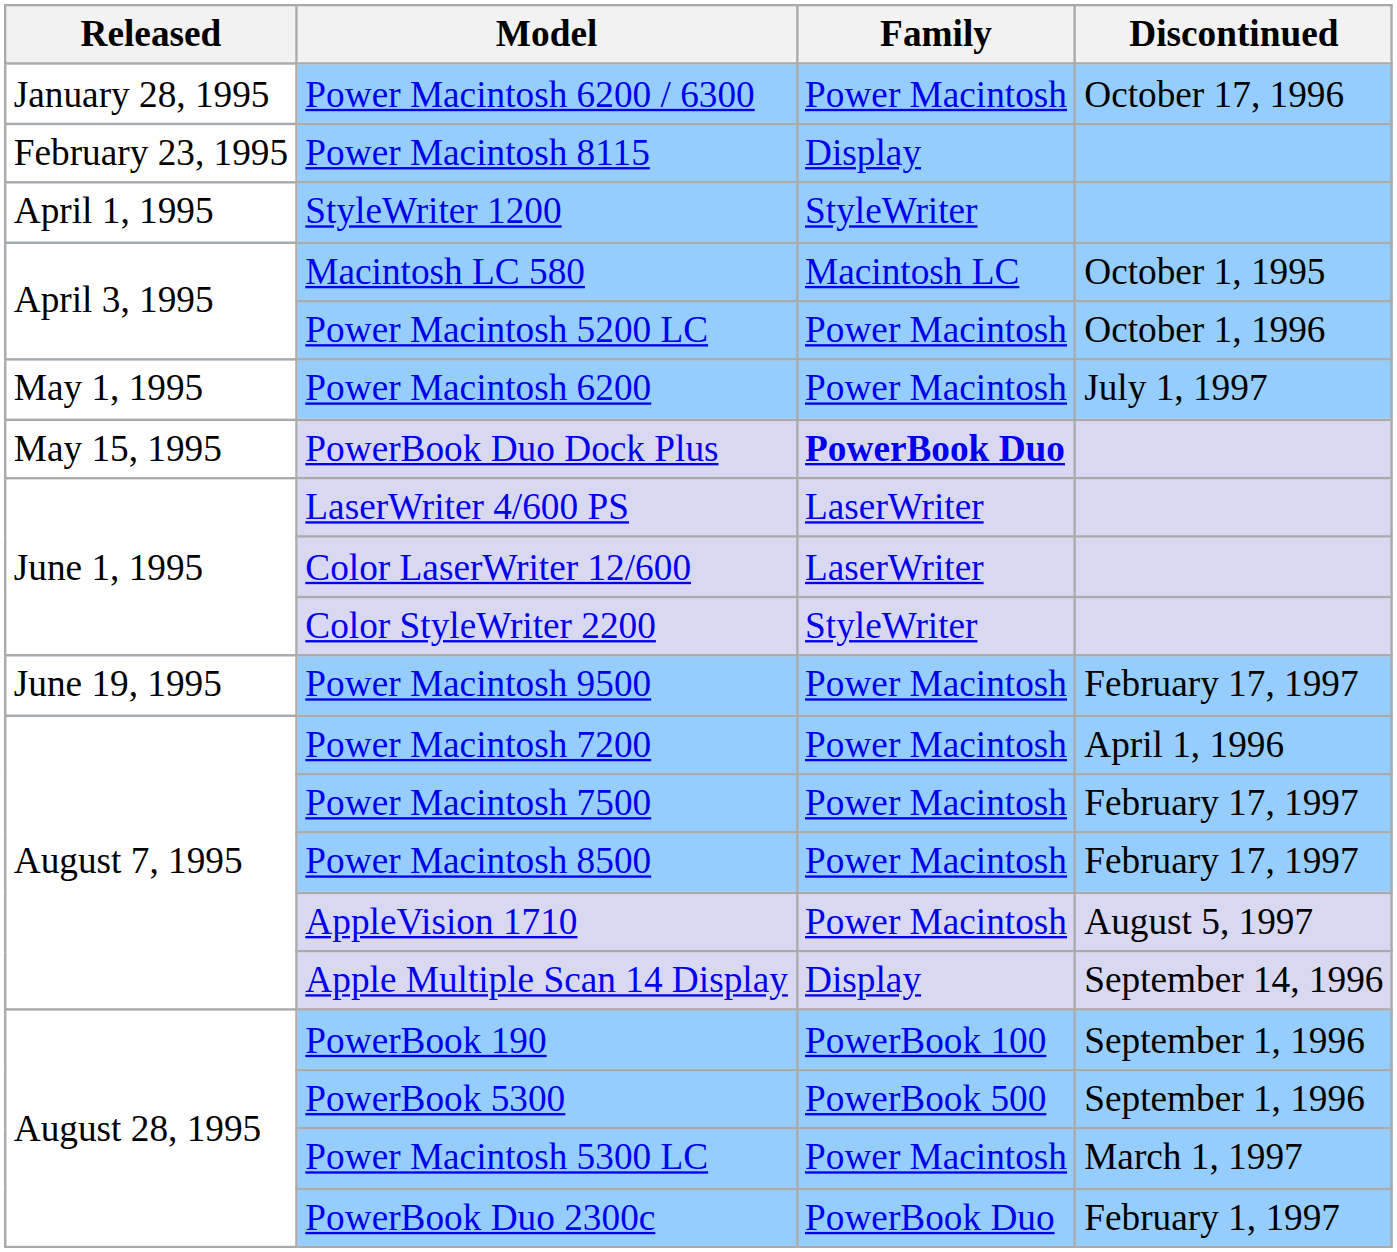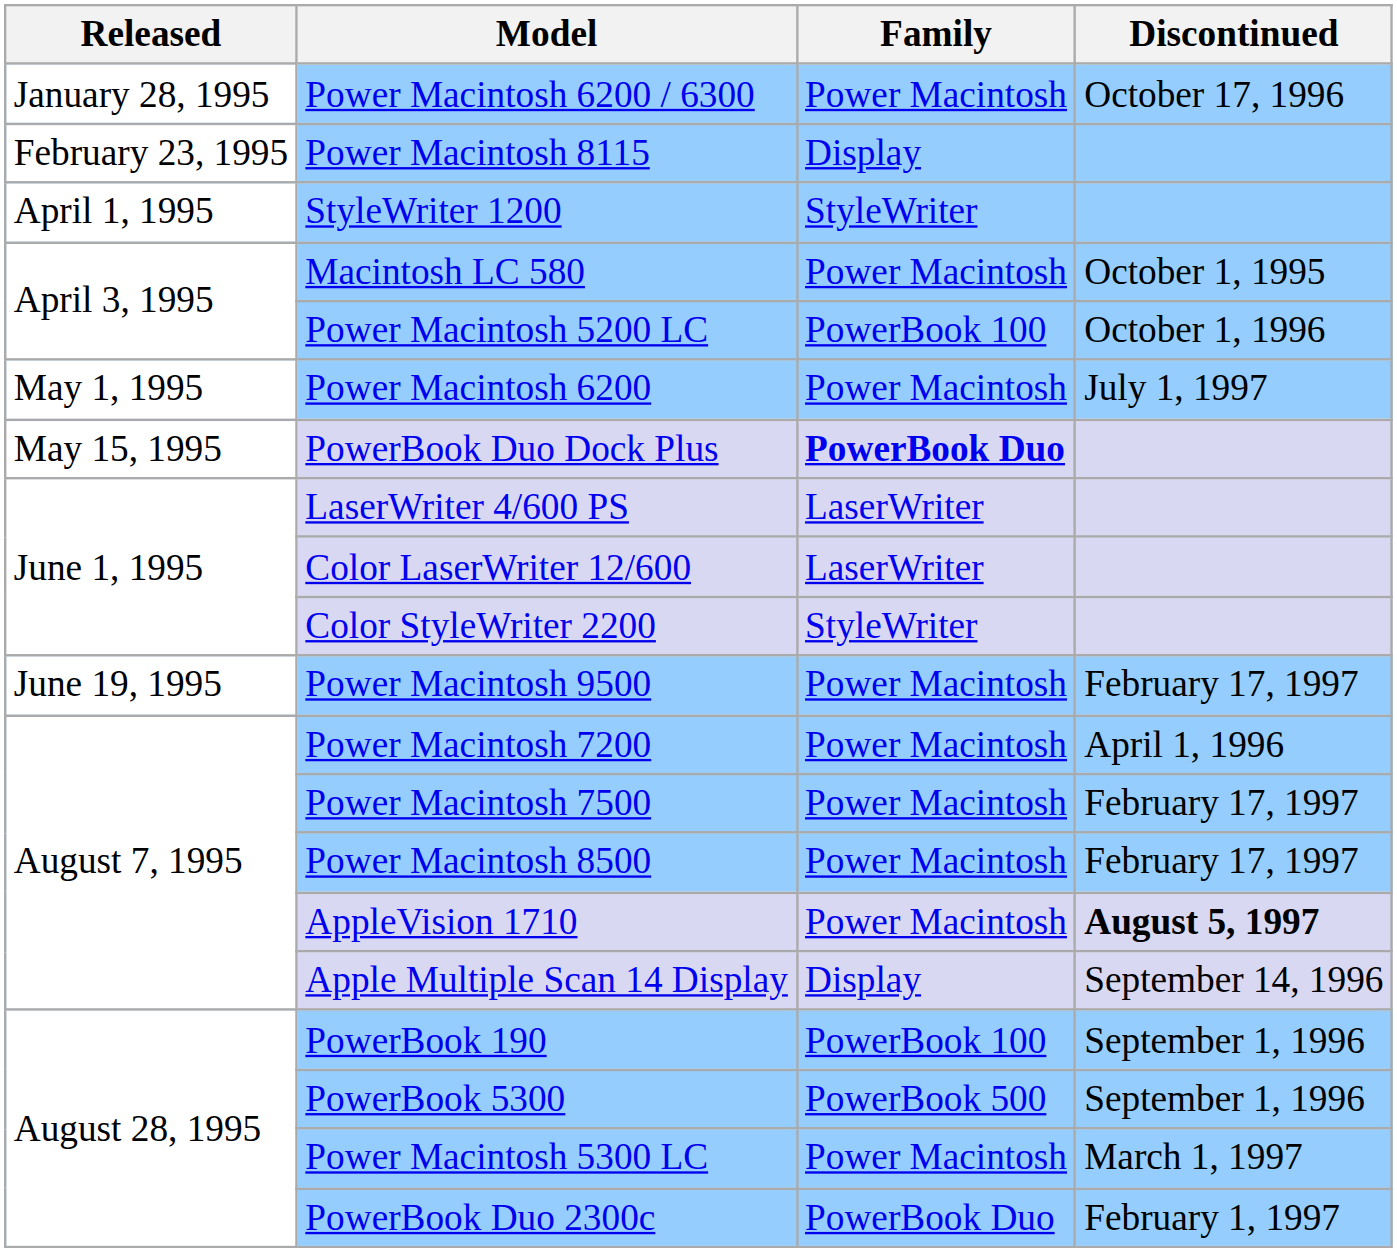Macintosh LC 580 | Family: Macintosh LC -> Power Macintosh
Power Macintosh 5200 LC | Family: Power Macintosh -> PowerBook 100
AppleVision 1710 | Discontinued: normal -> bold
